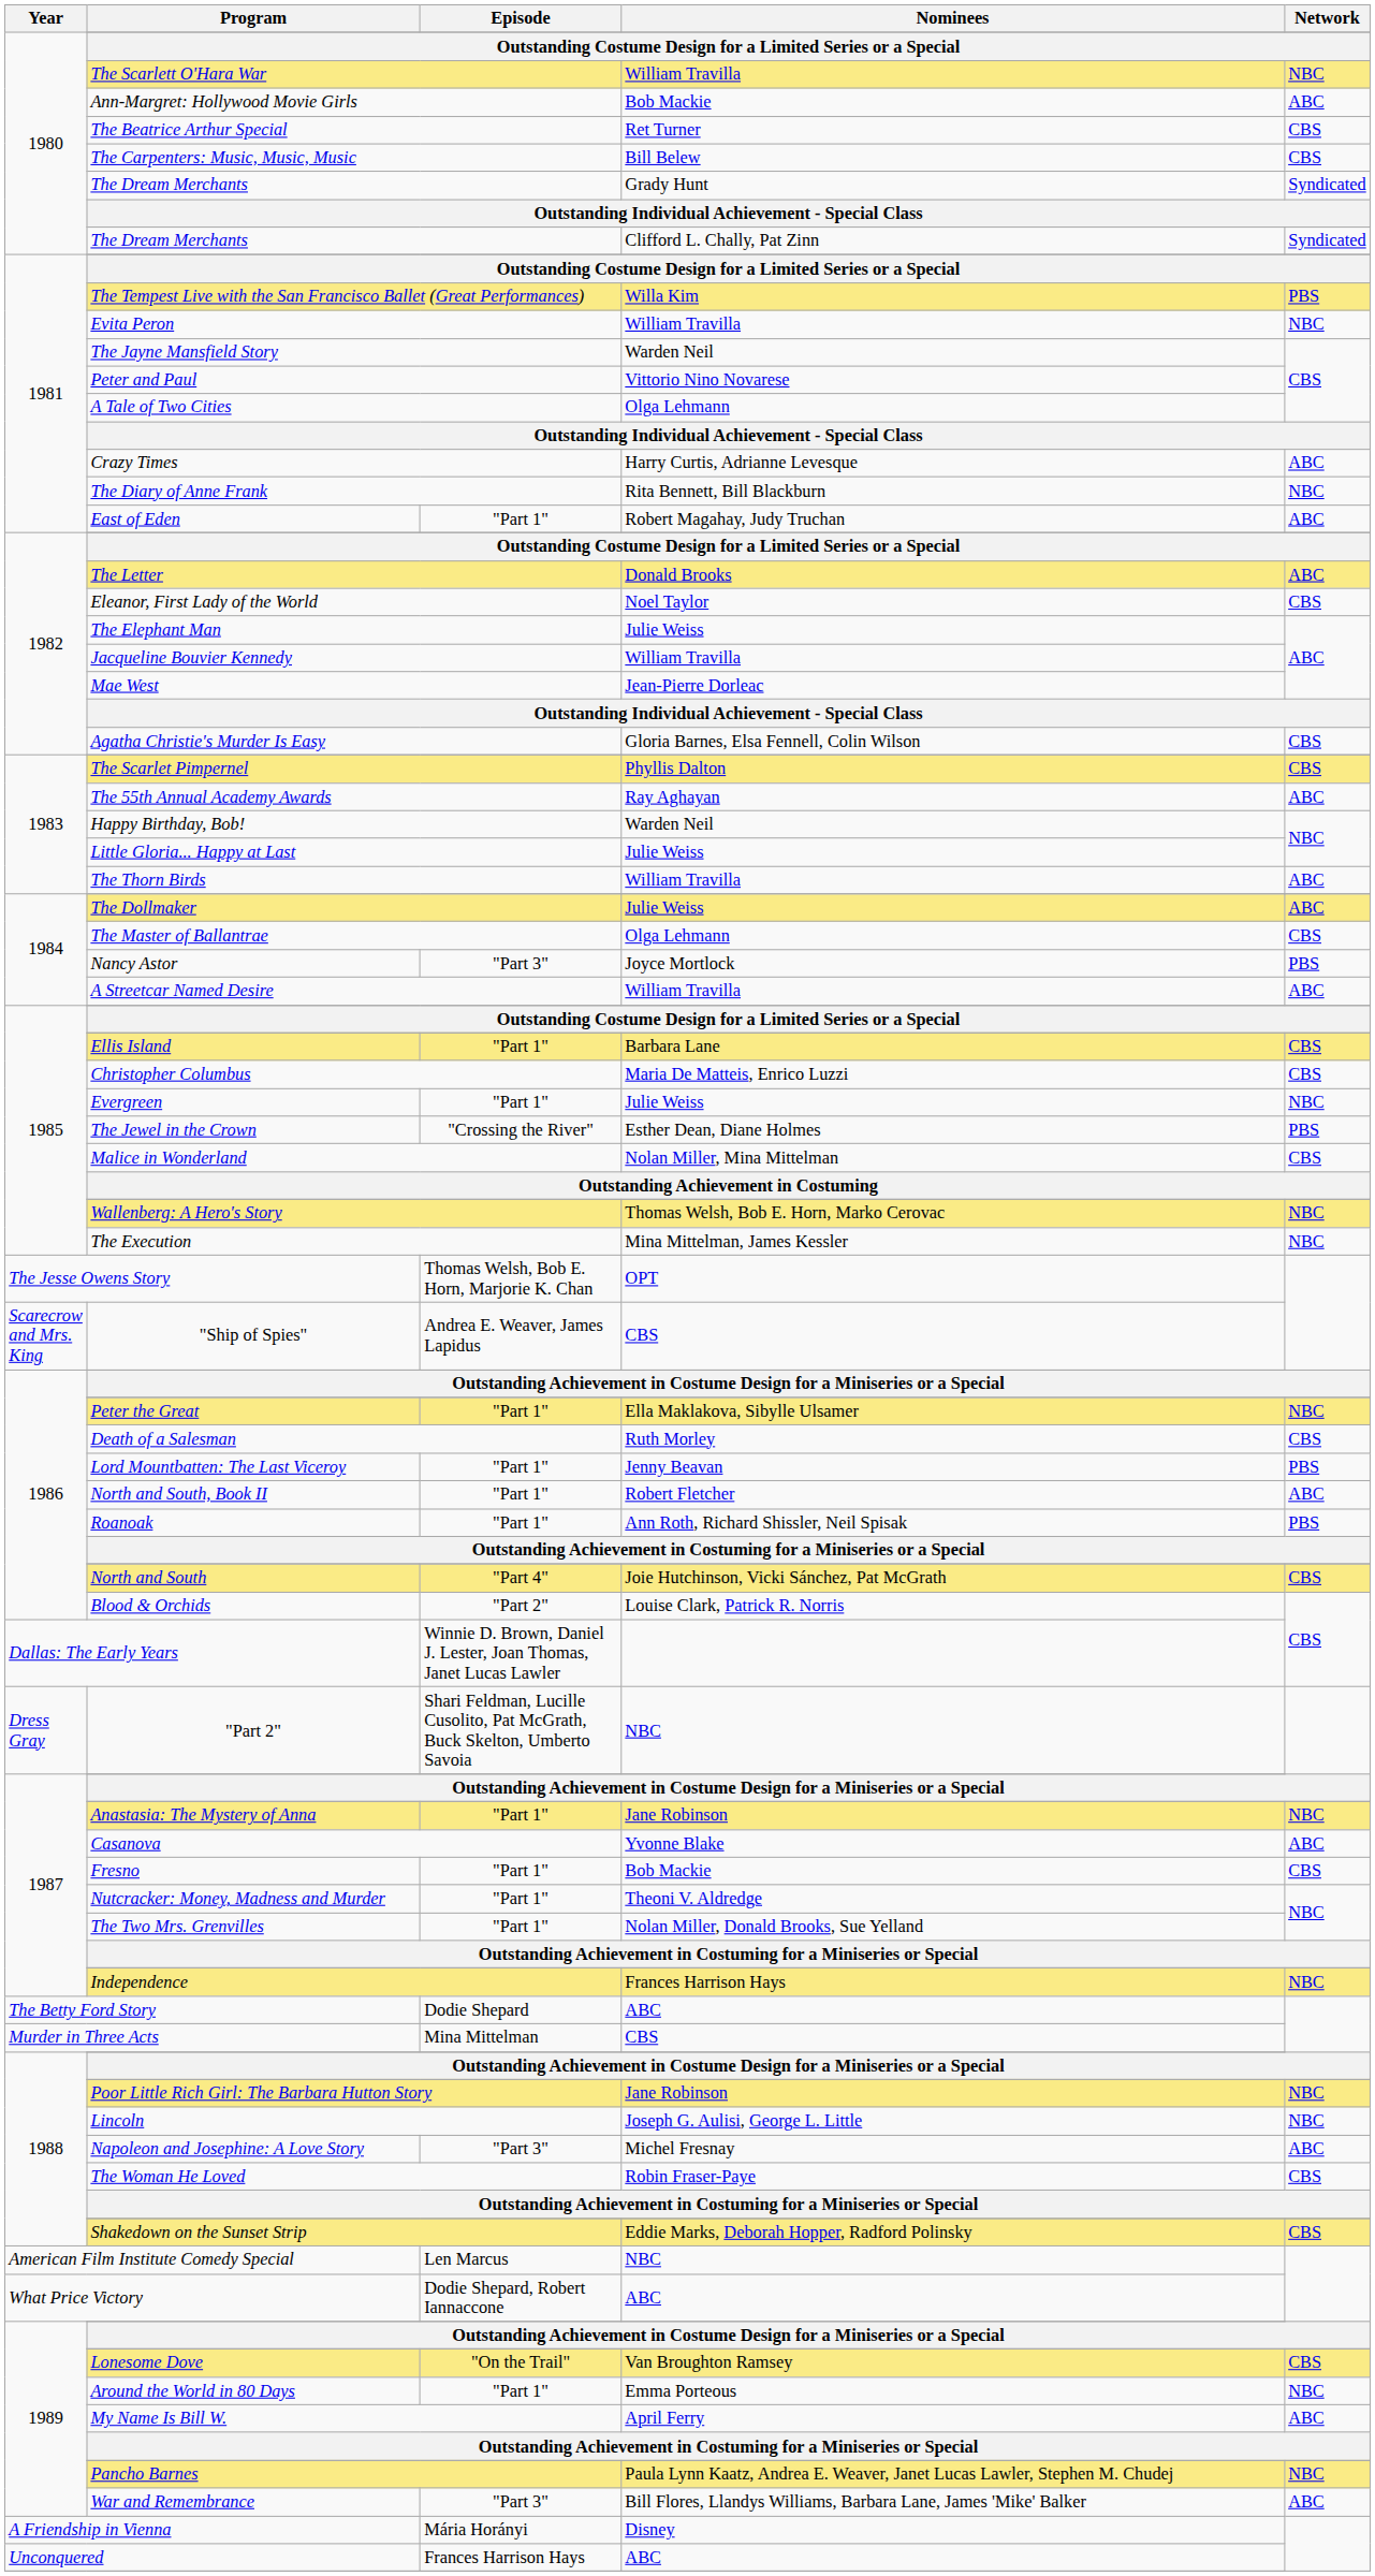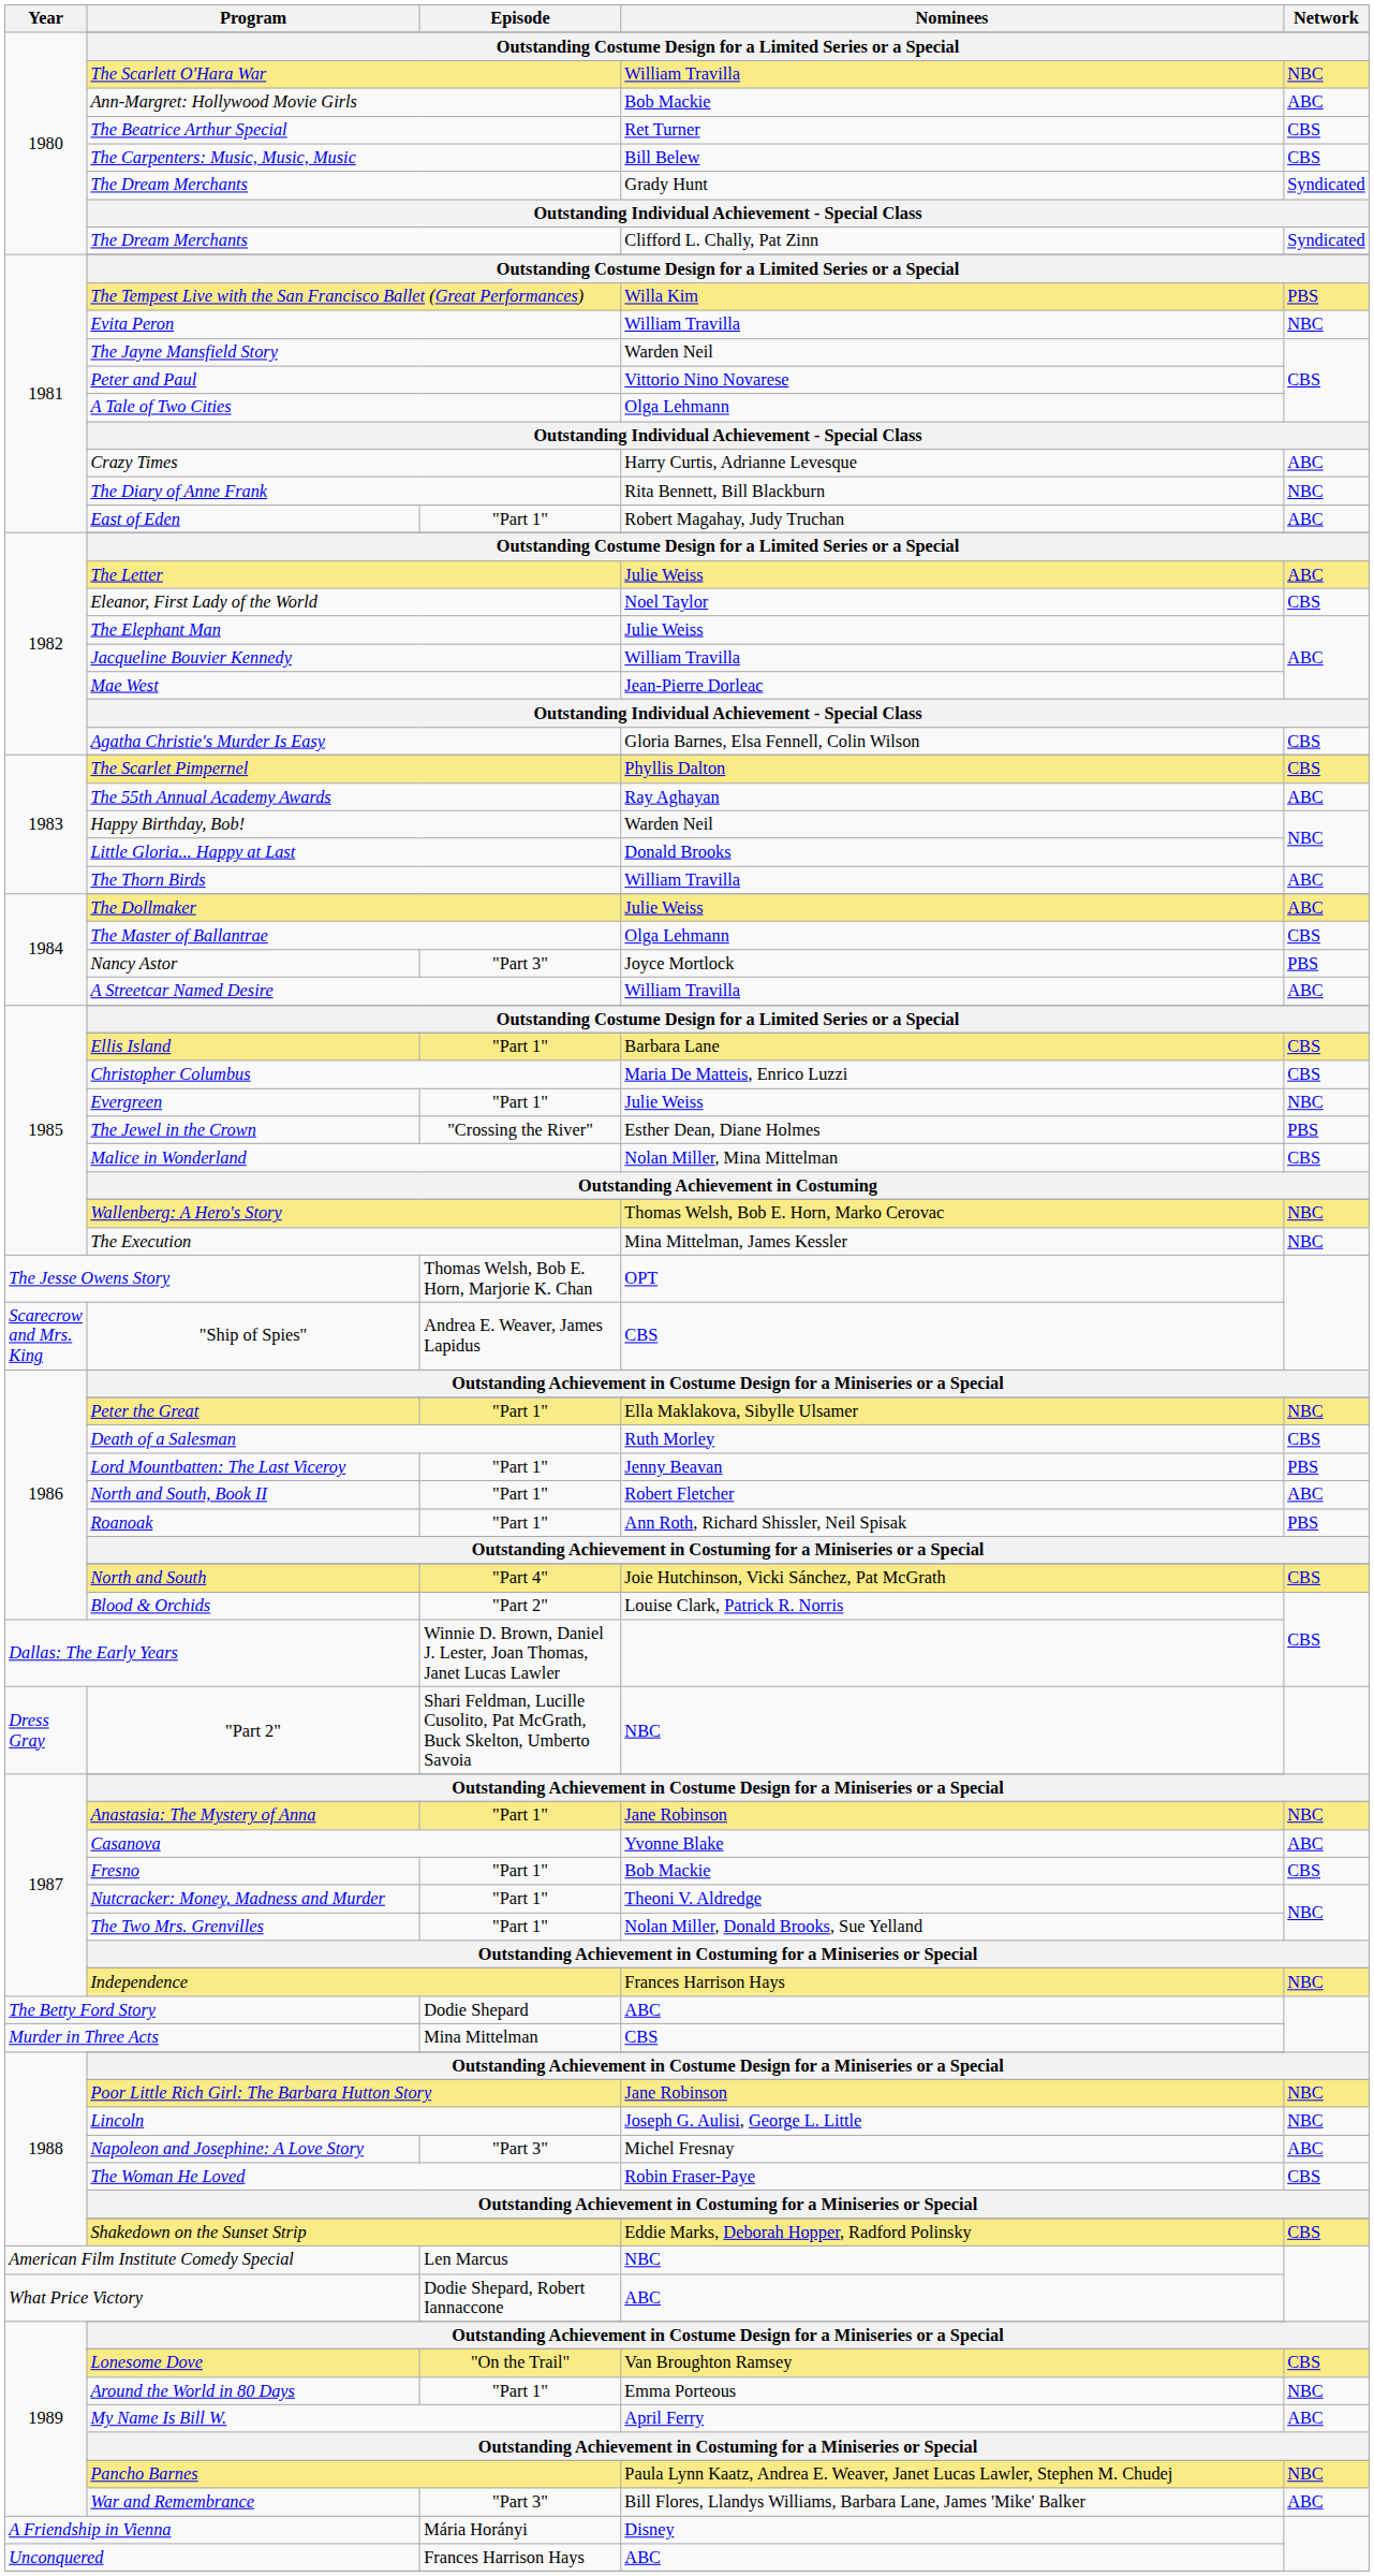The Letter | Nominees: Donald Brooks -> Julie Weiss
Little Gloria... Happy at Last | Nominees: Julie Weiss -> Donald Brooks
